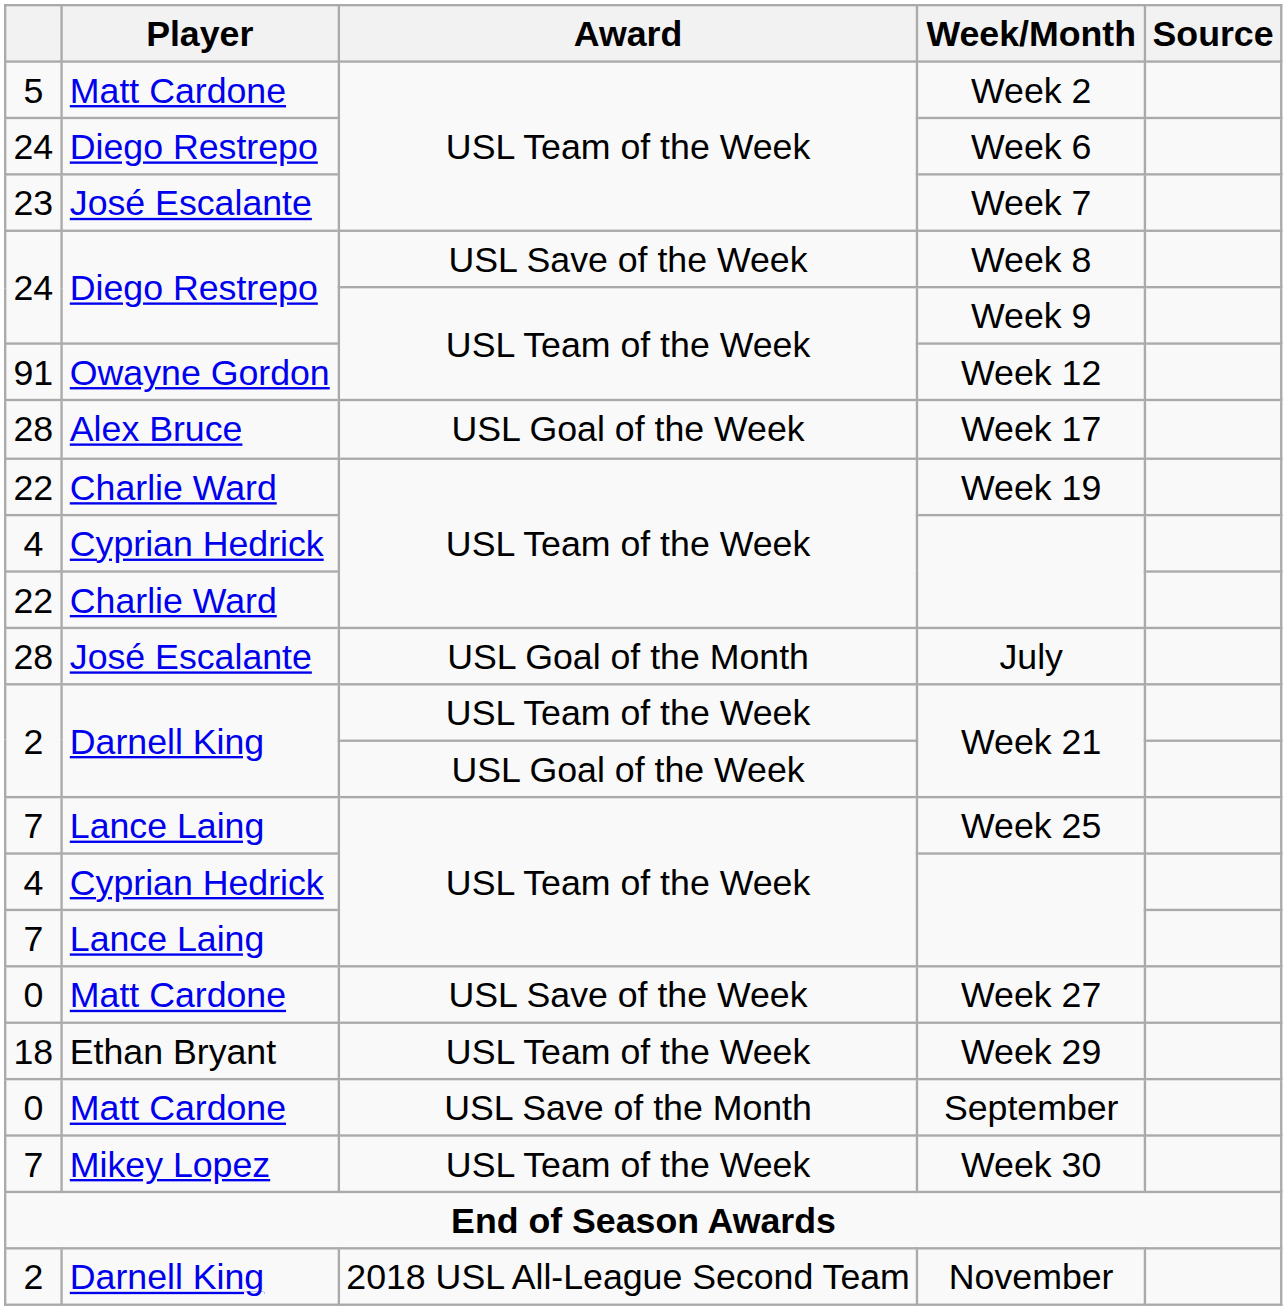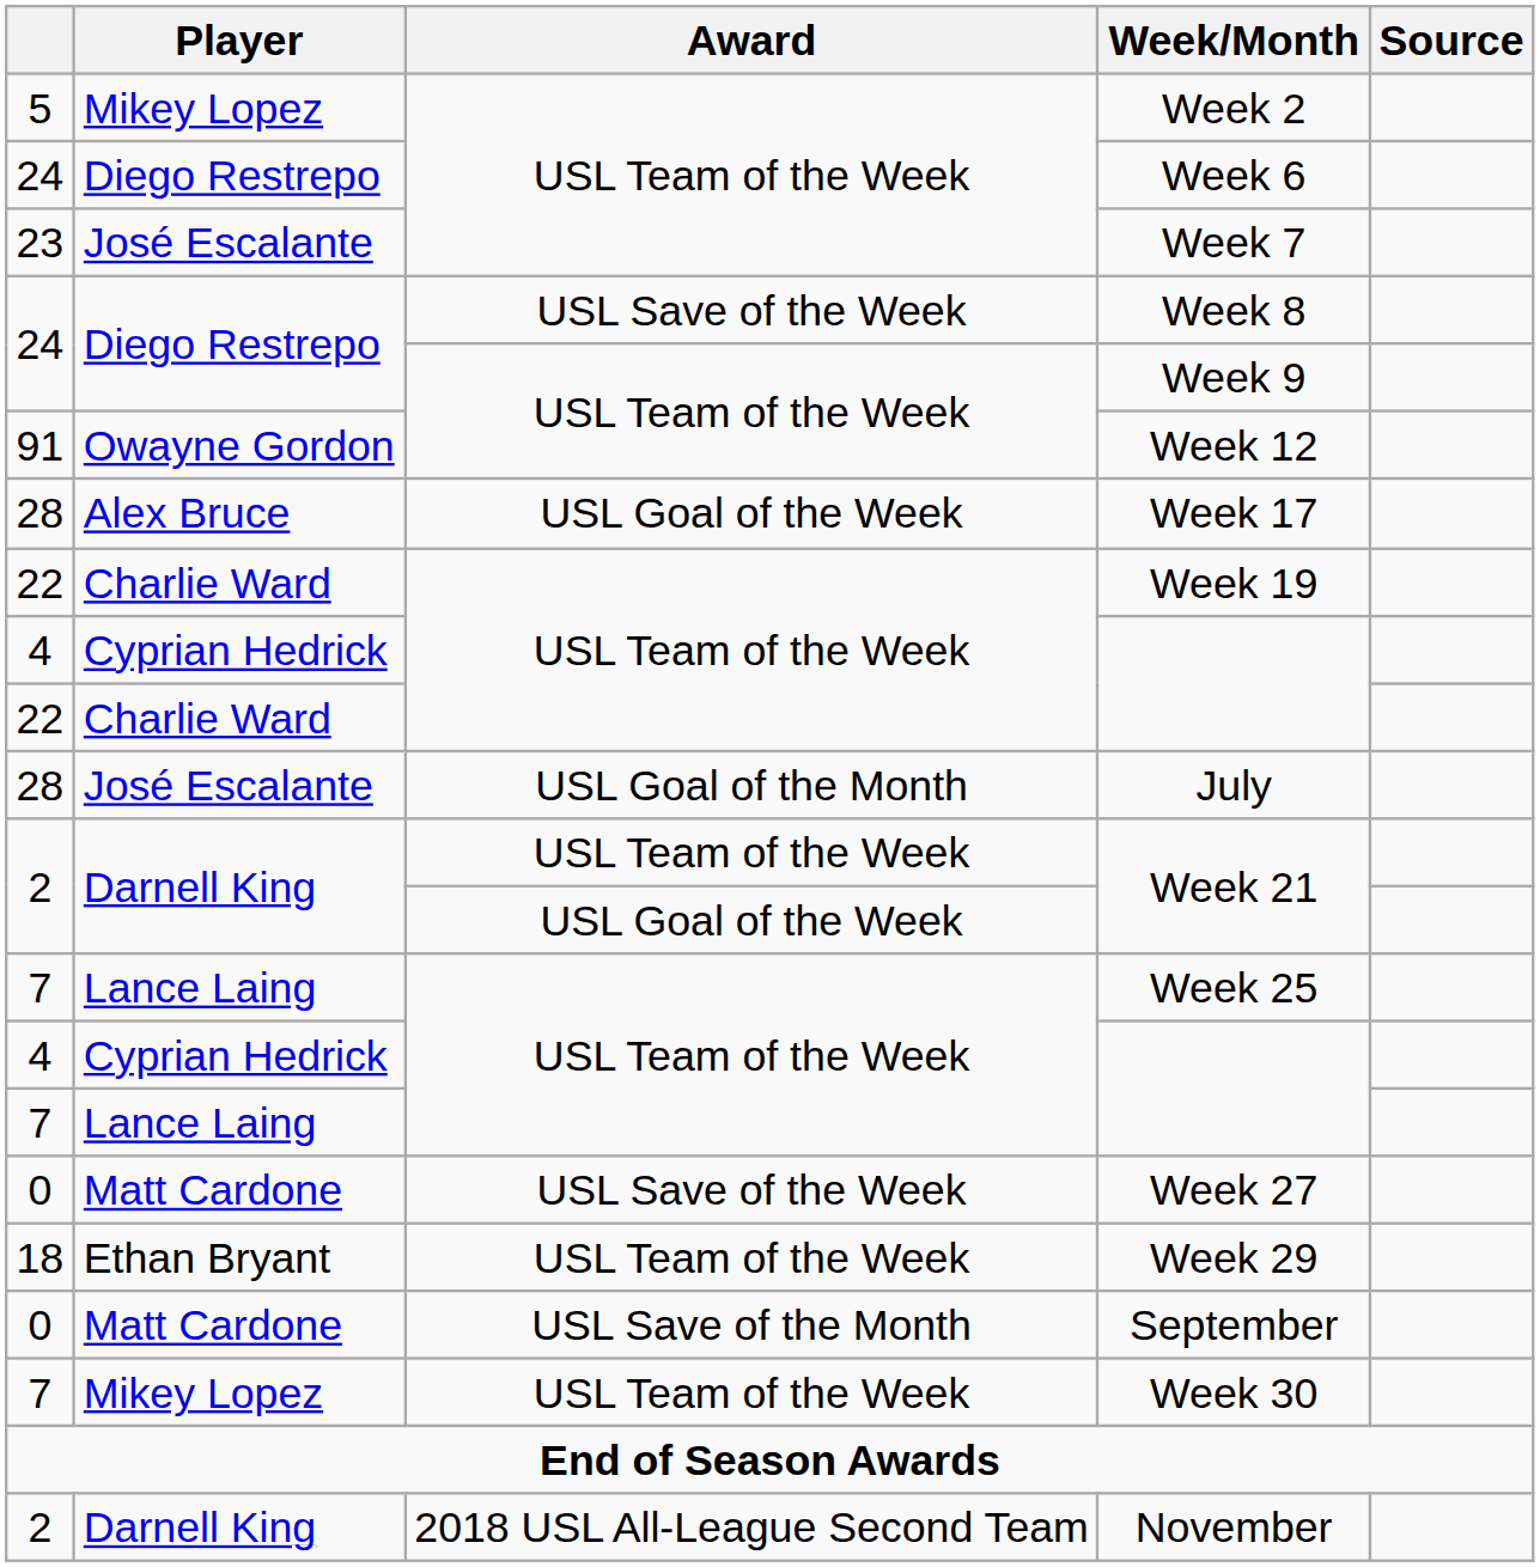Week 2 | Player: Matt Cardone -> Mikey Lopez
